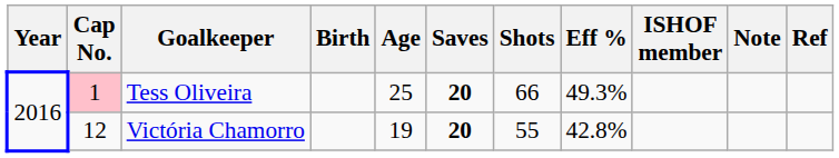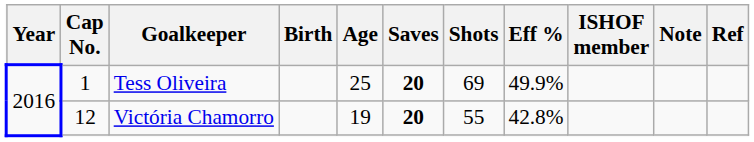Tess Oliveira | Cap No.: pink background -> no background
Tess Oliveira | Shots: 66 -> 69
Tess Oliveira | Eff %: 49.3% -> 49.9%
